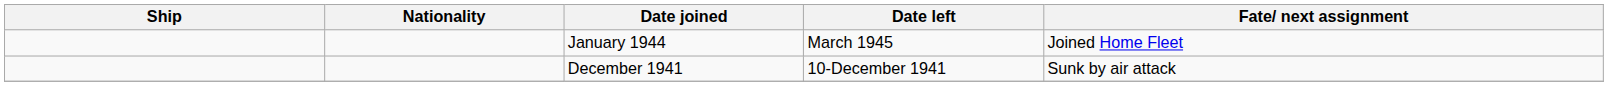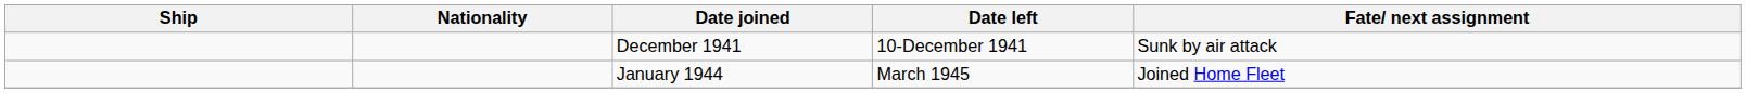rows swapped: January 1944 <-> December 1941
